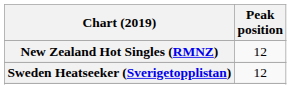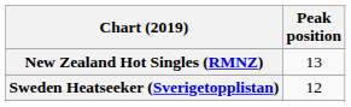New Zealand Hot Singles (RMNZ) | Peak position: 12 -> 13
